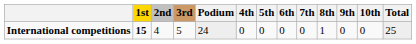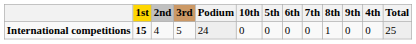columns swapped: 4th <-> 10th
